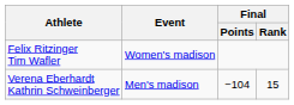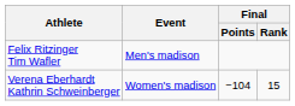Felix Ritzinger Tim Wafler | Event: Women's madison -> Men's madison
Verena Eberhardt Kathrin Schweinberger | Event: Men's madison -> Women's madison
